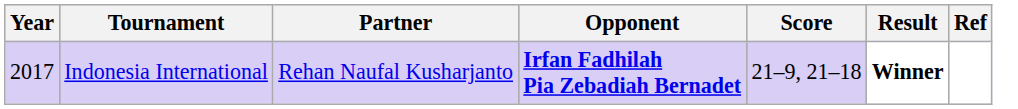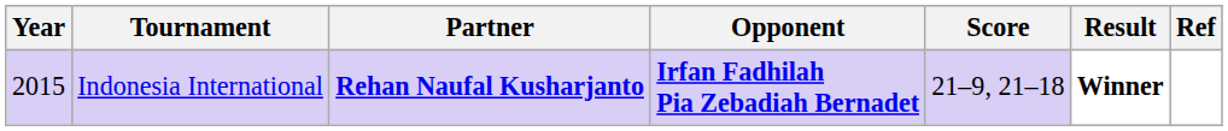Indonesia International | Year: 2017 -> 2015
Indonesia International | Partner: normal -> bold
